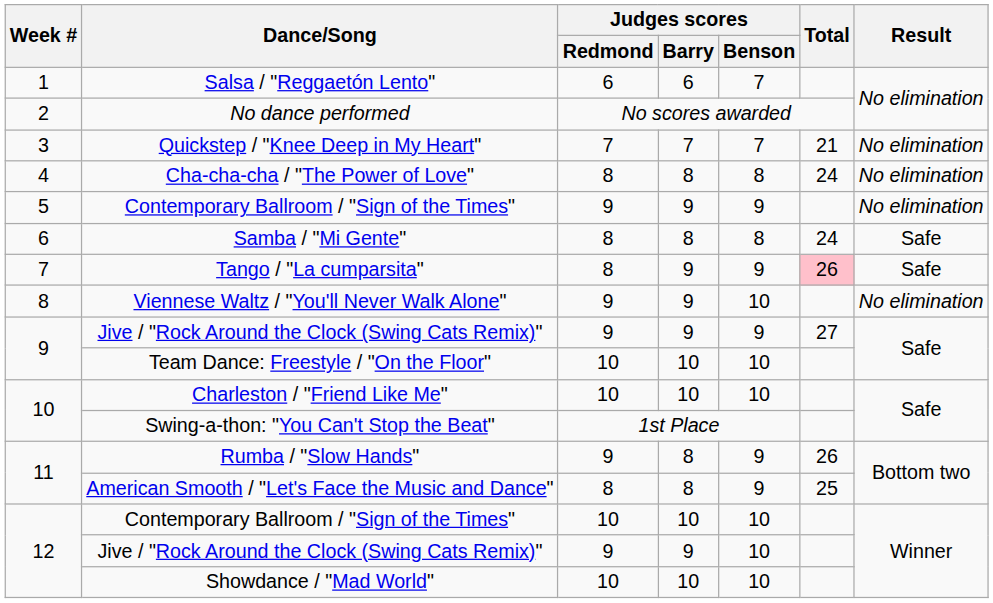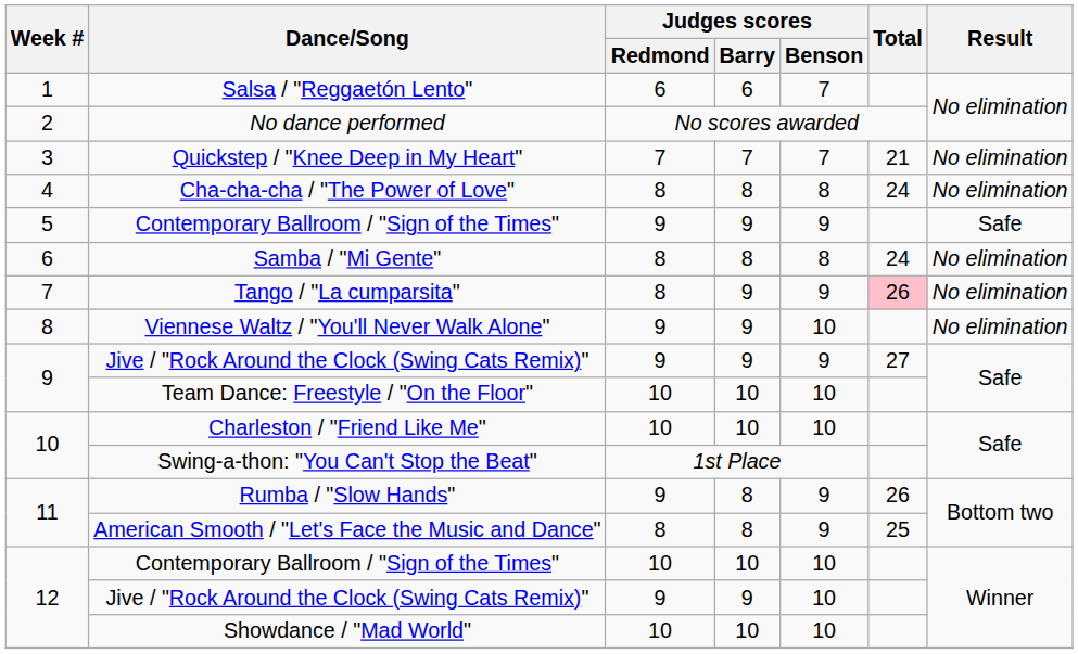5 / Contemporary Ballroom / "Sign of the Times" | Result: No elimination -> Safe
Samba / "Mi Gente" | Result: Safe -> No elimination
Tango / "La cumparsita" | Result: Safe -> No elimination
